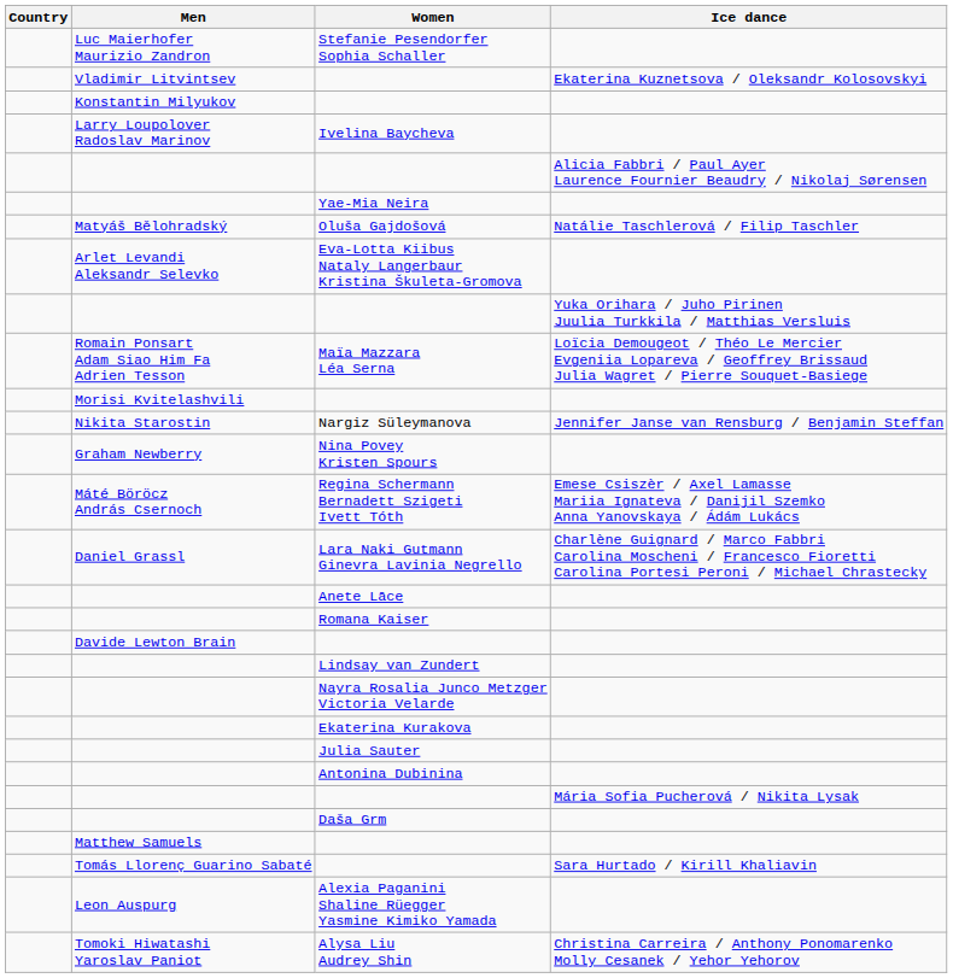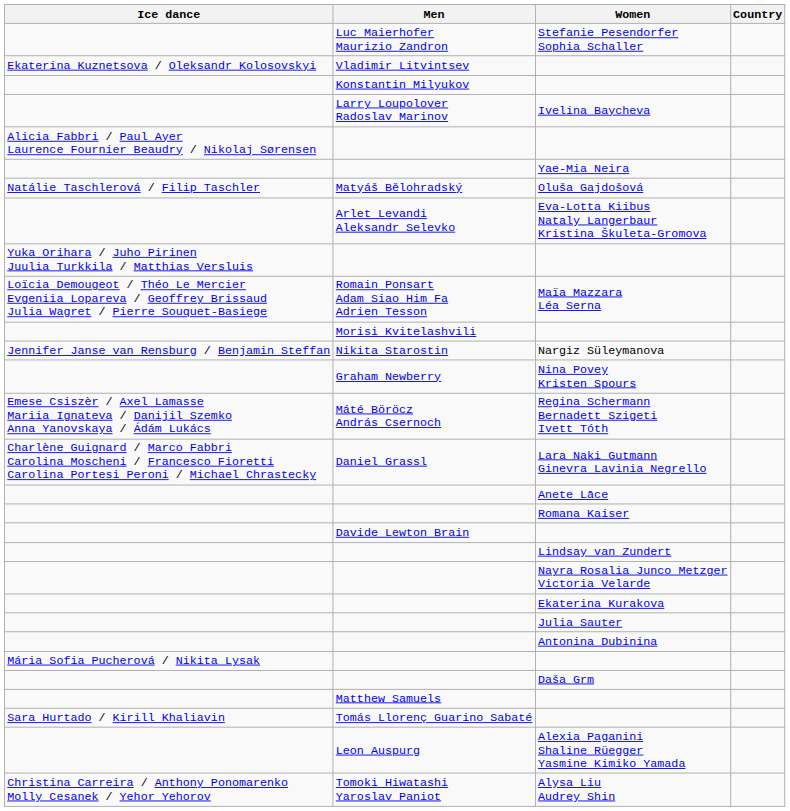columns swapped: Country <-> Ice dance
